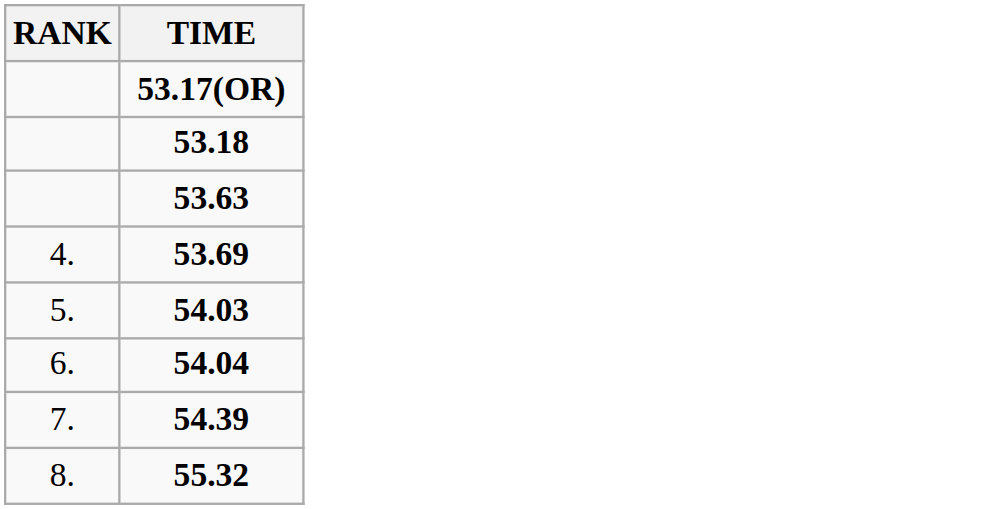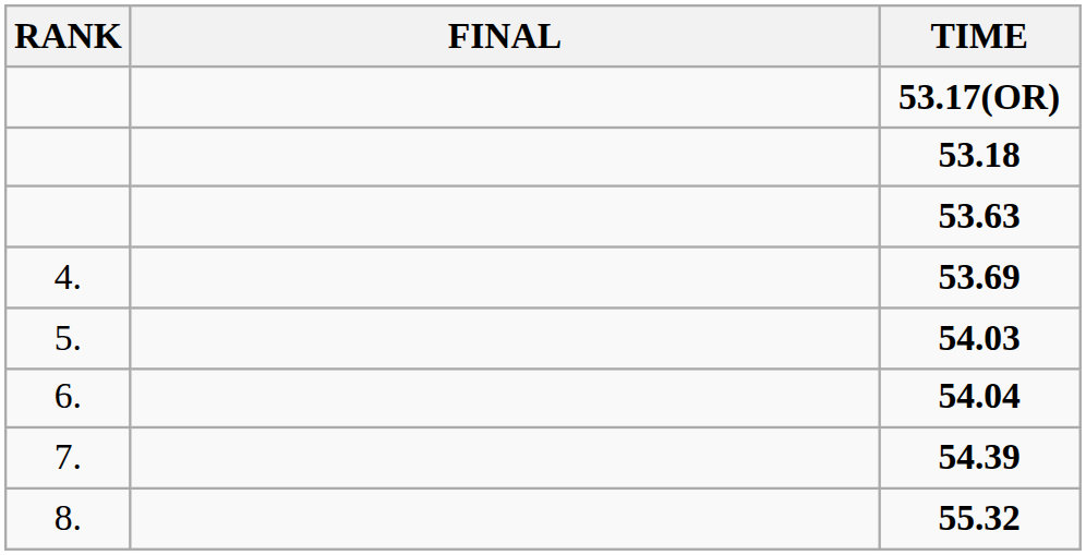+ column: FINAL
